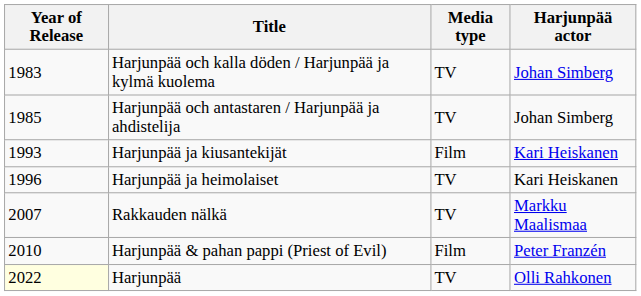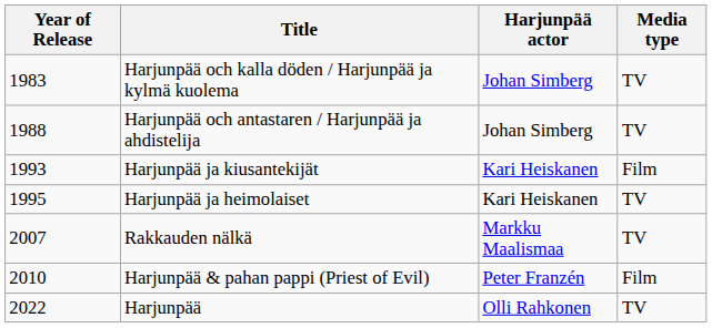columns swapped: Harjunpää actor <-> Media type
Harjunpää och antastaren / Harjunpää ja ahdistelija | Year of Release: 1985 -> 1988
Harjunpää ja heimolaiset | Year of Release: 1996 -> 1995
Harjunpää | Year of Release: lightyellow background -> no background
